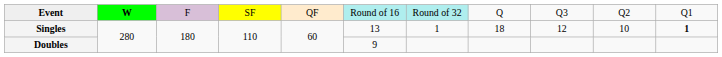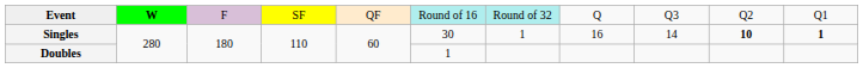Singles | column 6: 13 -> 30
Singles | column 8: 18 -> 16
Singles | column 9: 12 -> 14
Singles | column 10: normal -> bold
Doubles | column 6: 9 -> 1
